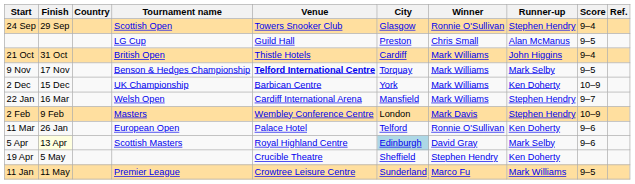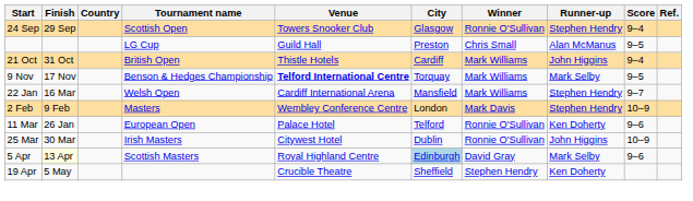- row: 2 Dec | 15 Dec | UK Championship | Barbican Centre | York | Mark Williams | Ken Doherty | 10–9
+ row: 25 Mar | 30 Mar | Irish Masters | Citywest Hotel | Dublin | Ronnie O'Sullivan | John Higgins | 10–9
- row: 11 Jan | 11 May | Premier League | Crowtree Leisure Centre | Sunderland | Marco Fu | Mark Williams | 9–5
